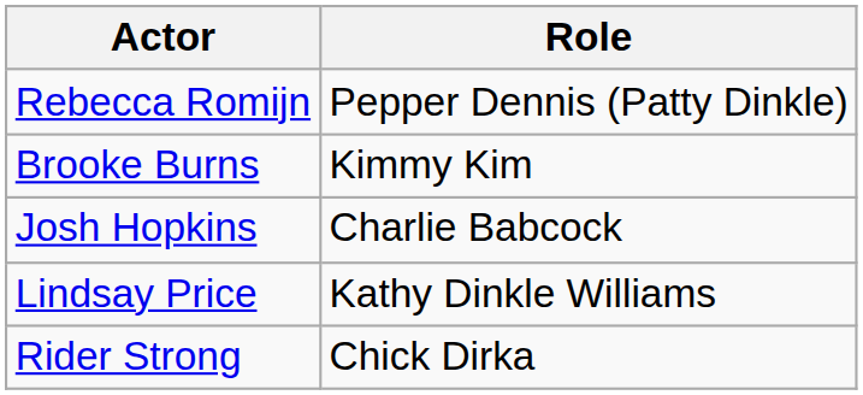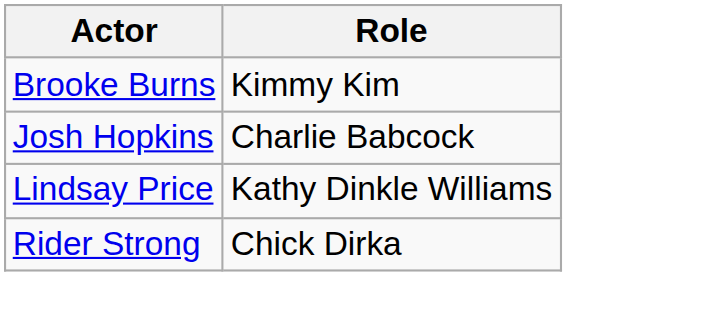- row: Rebecca Romijn | Pepper Dennis (Patty Dinkle)
